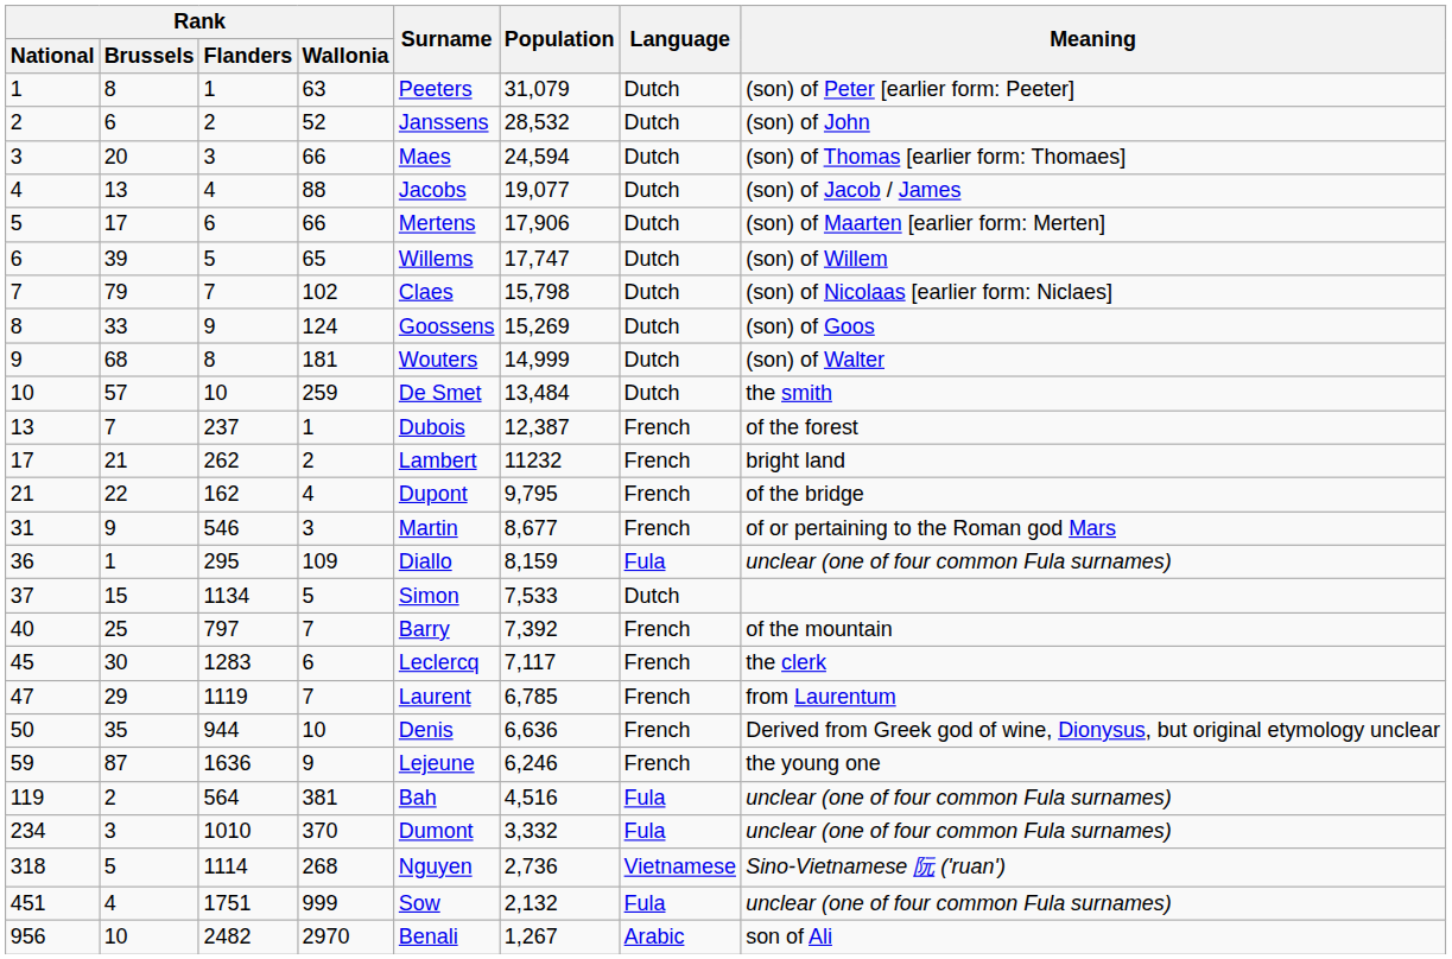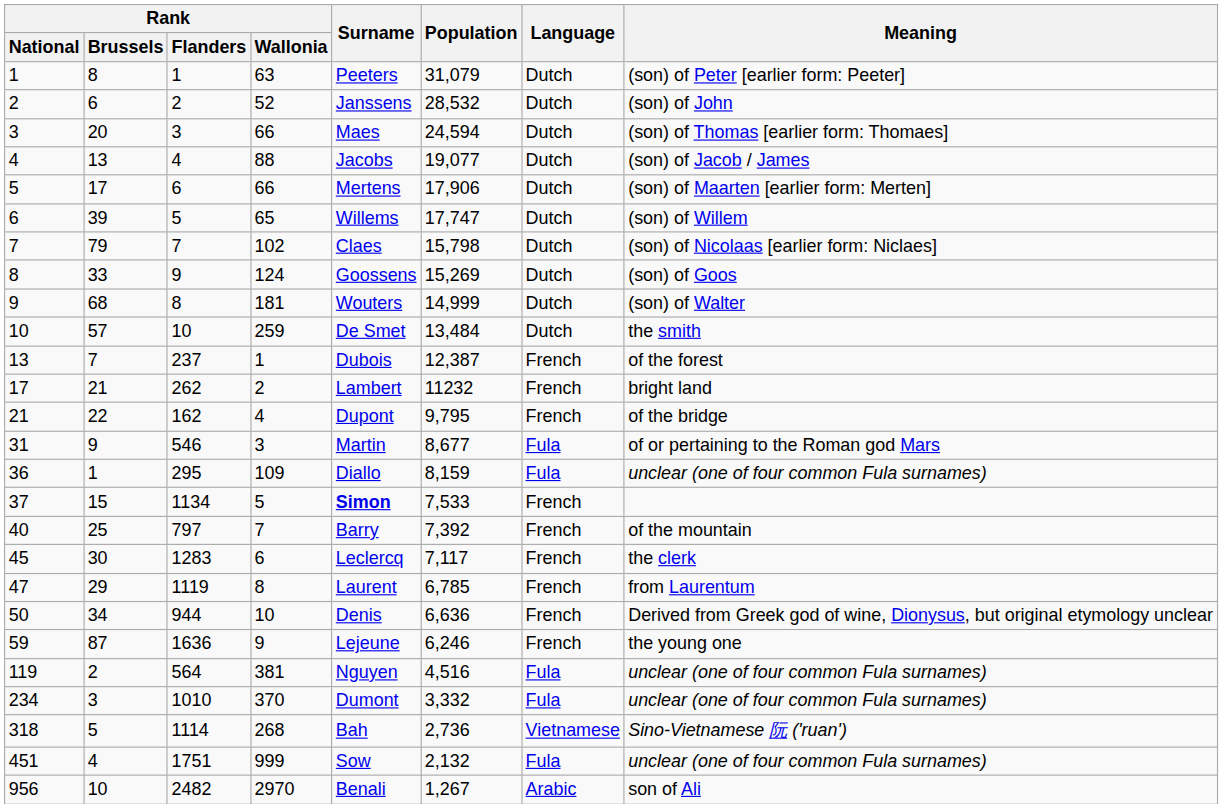31 | Language: French -> Fula
37 | Surname: normal -> bold
37 | Language: Dutch -> French
47 | Rank / Wallonia: 7 -> 8
50 | Rank / Brussels: 35 -> 34
119 | Surname: Bah -> Nguyen
318 | Surname: Nguyen -> Bah
